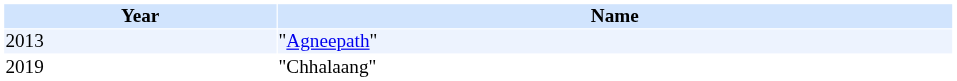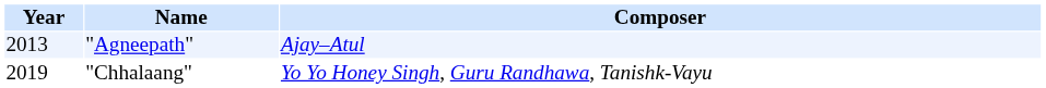+ column: Composer | Ajay–Atul | Yo Yo Honey Singh, Guru Randhawa, Tanishk-Vayu
